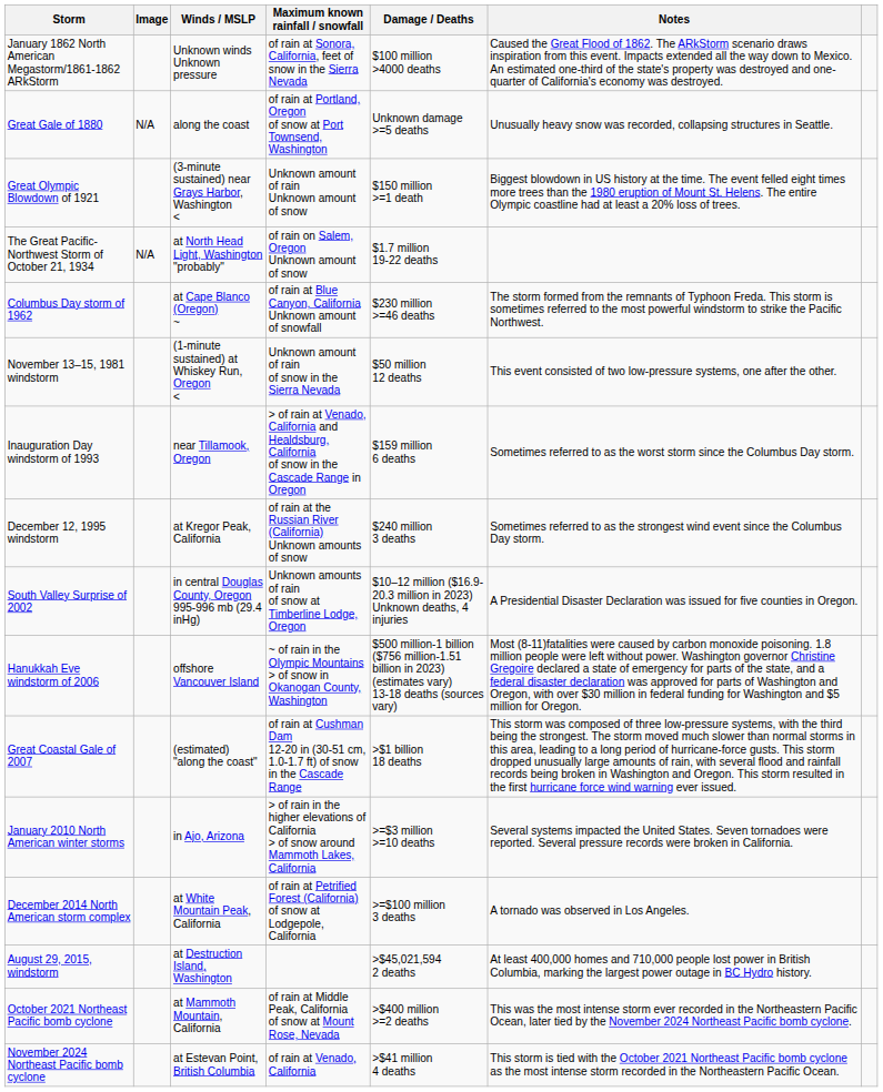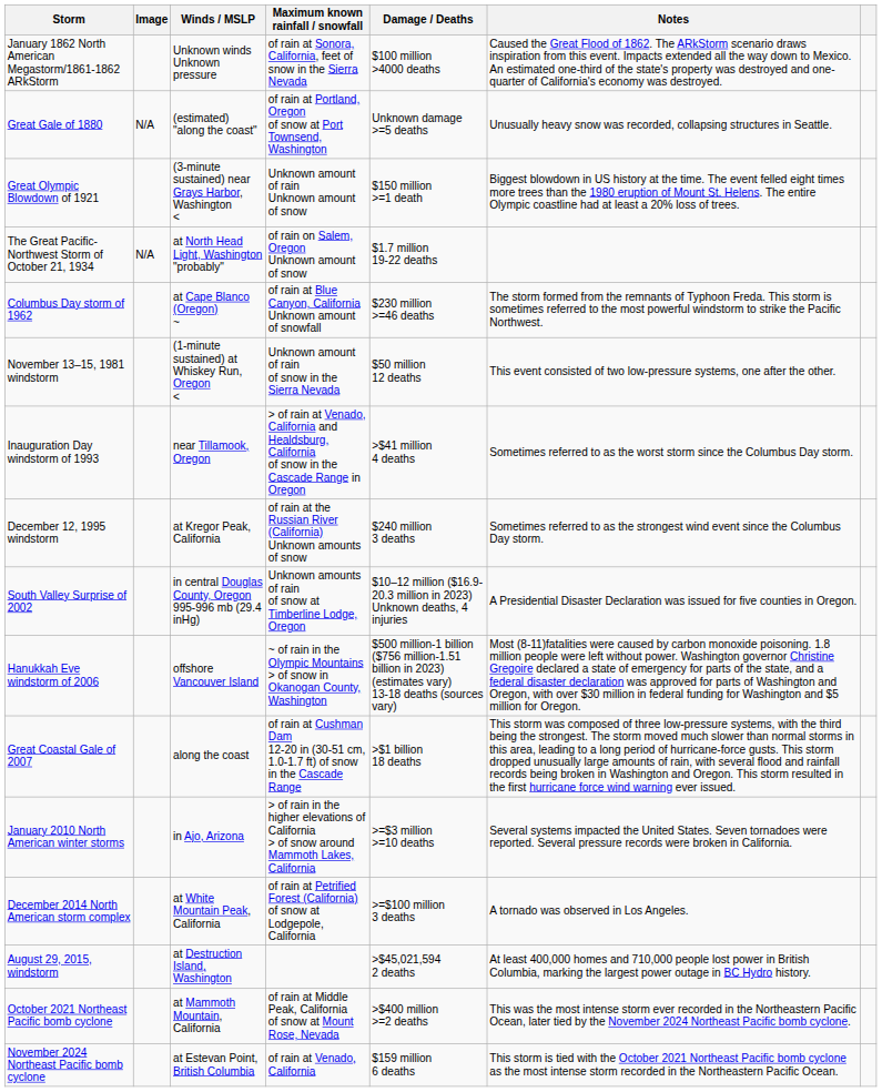Great Gale of 1880 | Winds / MSLP: along the coast -> (estimated) "along the coast"
Inauguration Day windstorm of 1993 | Damage / Deaths: $159 million 6 deaths -> >$41 million 4 deaths
Great Coastal Gale of 2007 | Winds / MSLP: (estimated) "along the coast" -> along the coast
November 2024 Northeast Pacific bomb cyclone | Damage / Deaths: >$41 million 4 deaths -> $159 million 6 deaths
